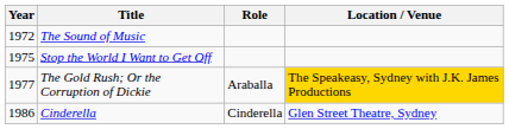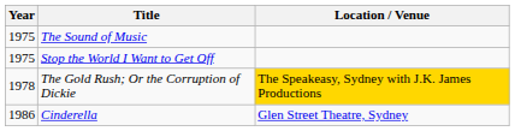- column: Role | Araballa | Cinderella
The Sound of Music | Year: 1972 -> 1975
The Gold Rush; Or the Corruption of Dickie | Year: 1977 -> 1978
